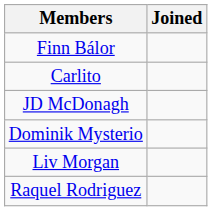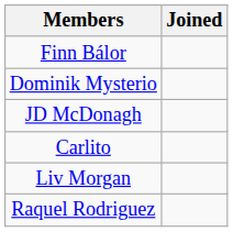rows swapped: Dominik Mysterio <-> Carlito
